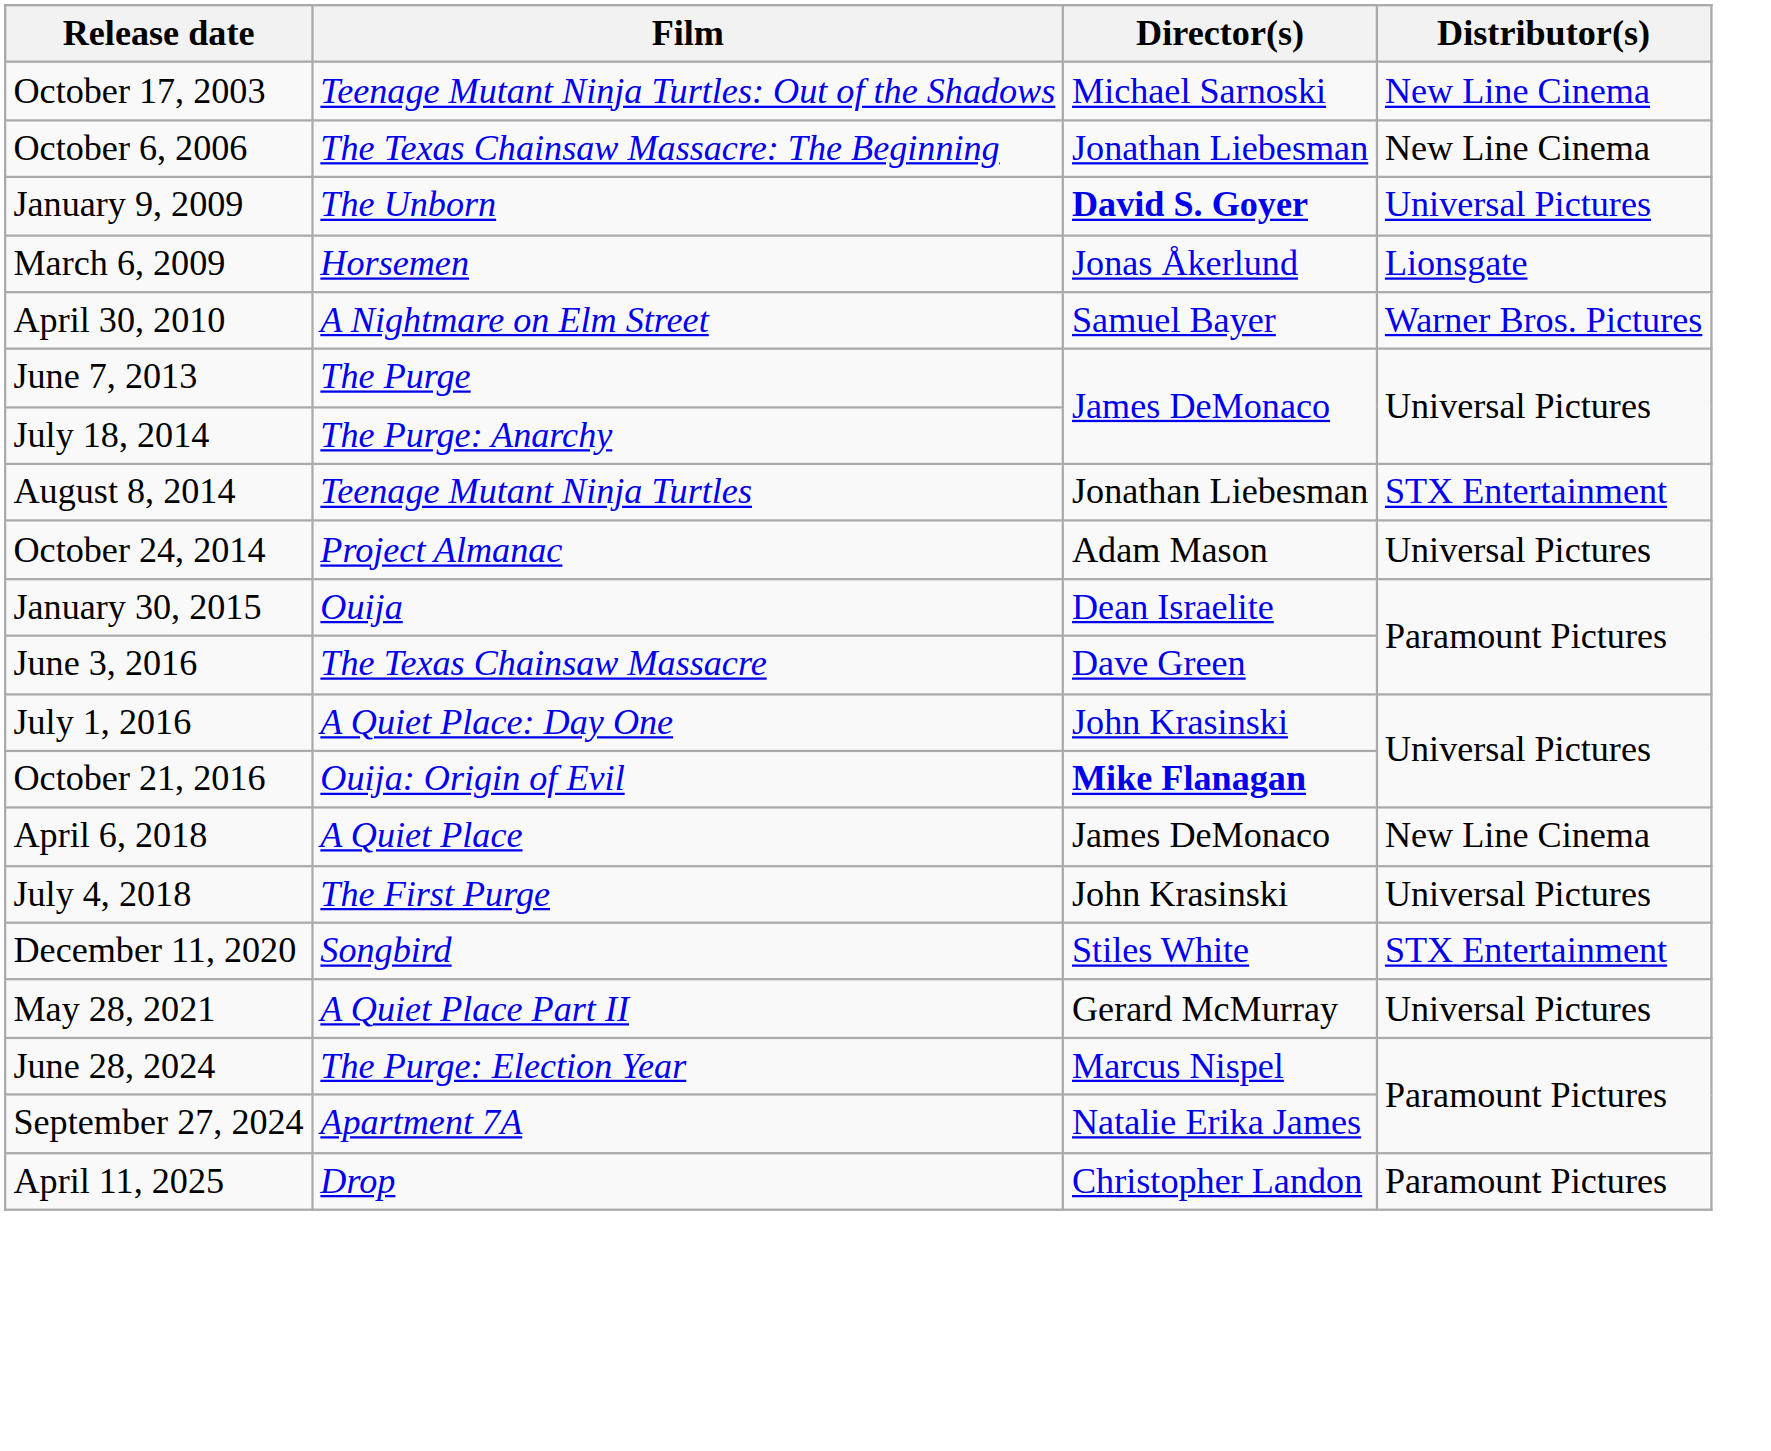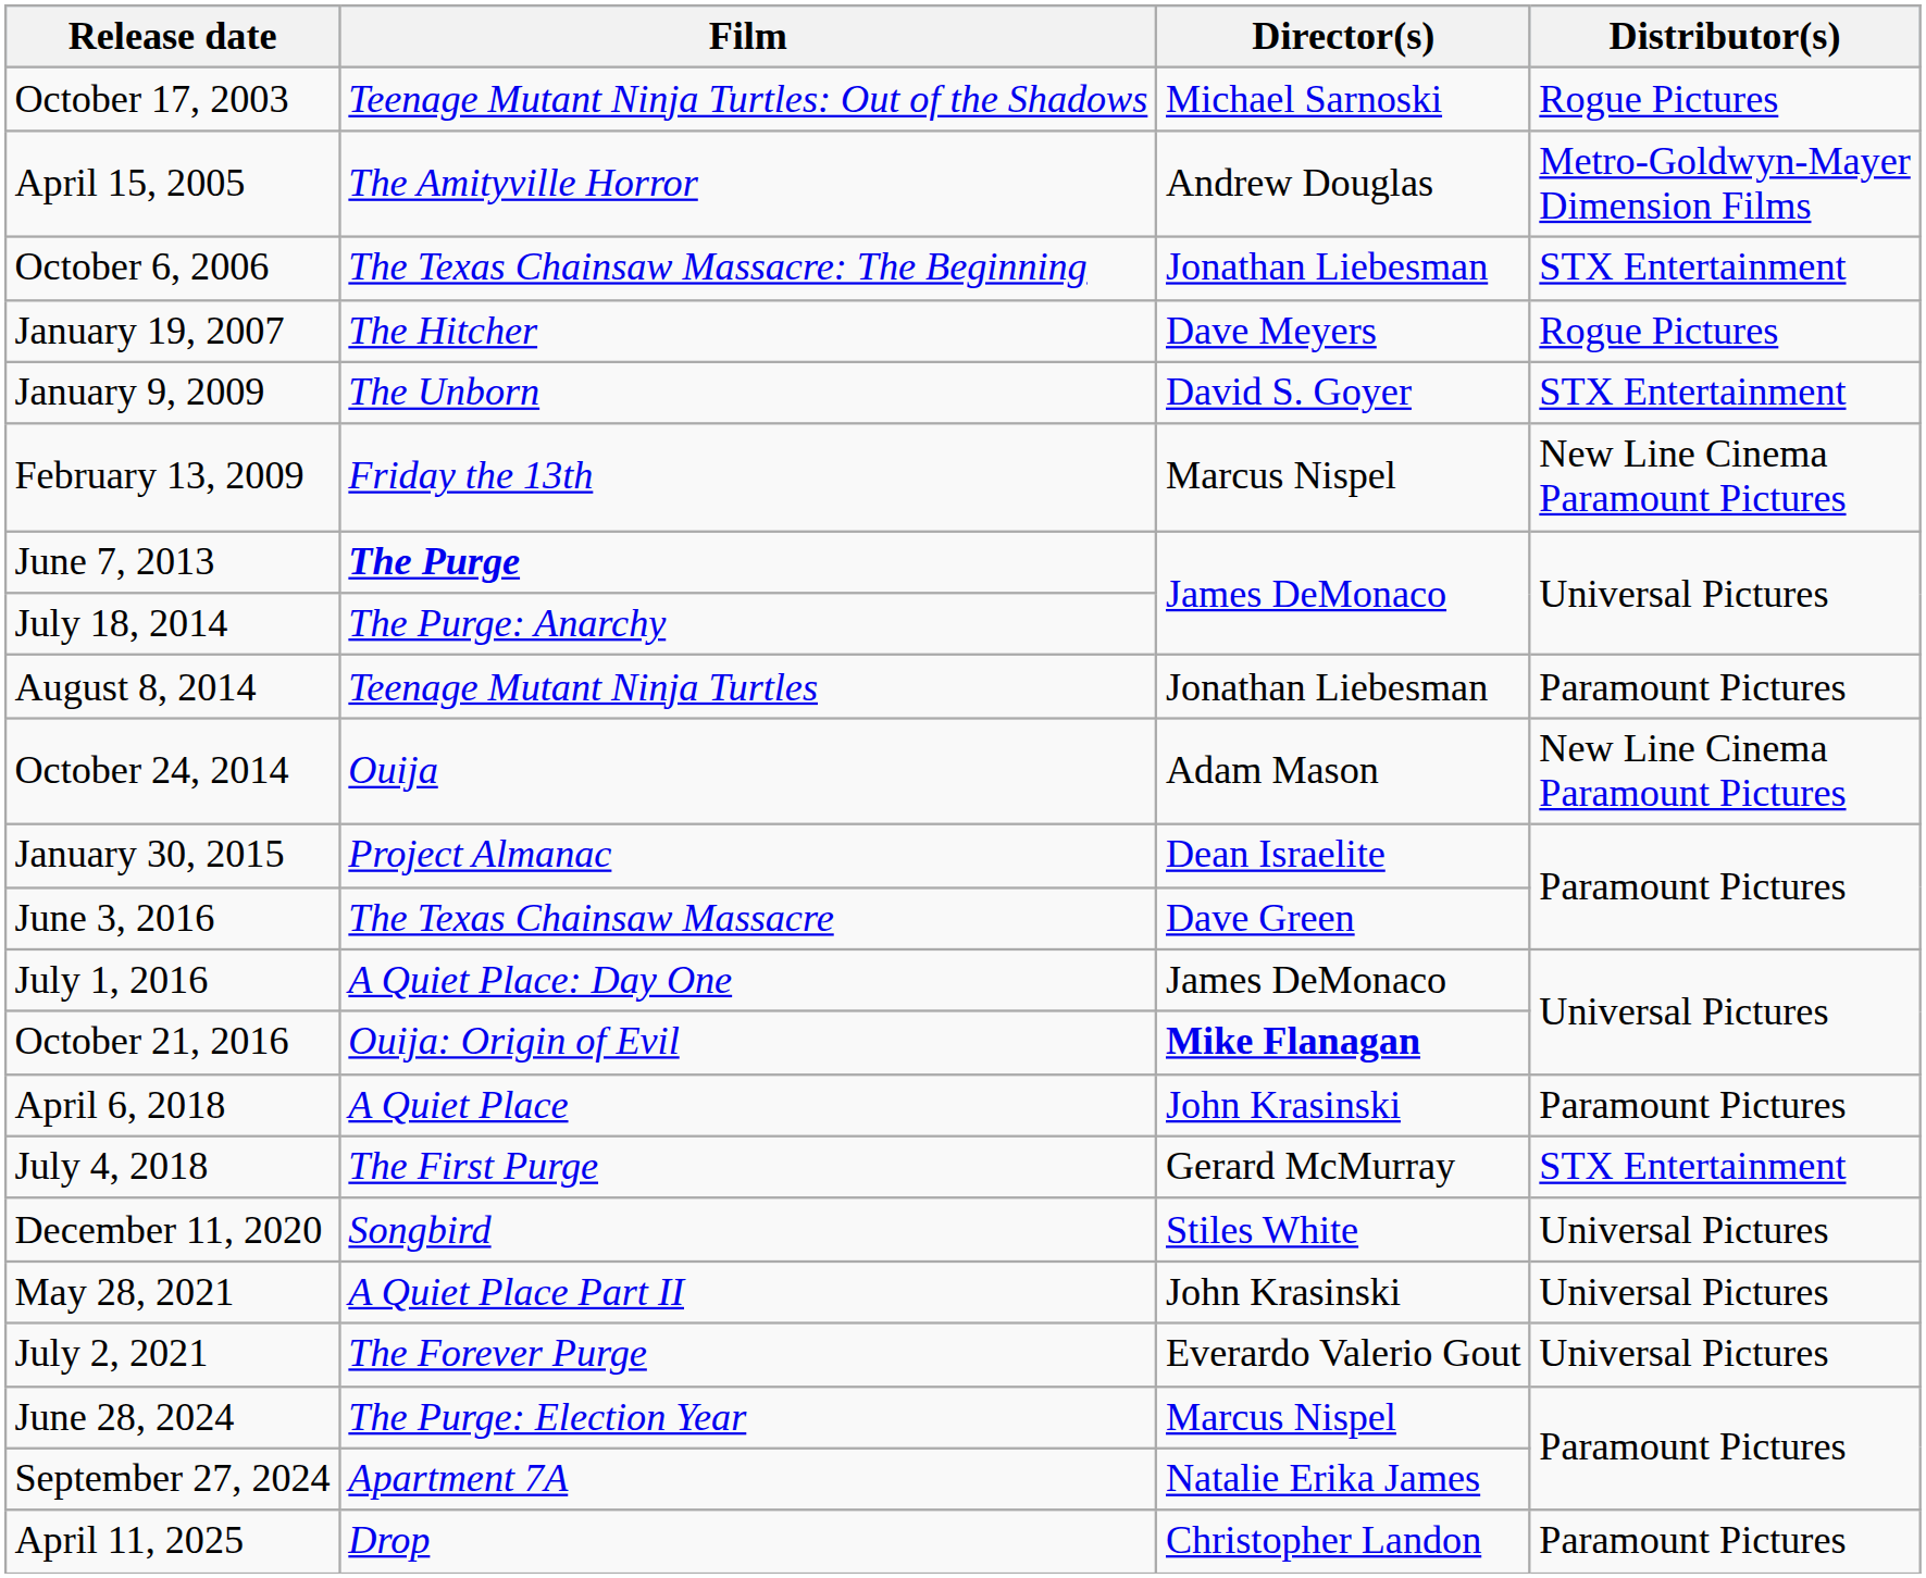October 17, 2003 | Distributor(s): New Line Cinema -> Rogue Pictures
+ row: April 15, 2005 | The Amityville Horror | Andrew Douglas | Metro-Goldwyn-Mayer Dimension Films
October 6, 2006 | Distributor(s): New Line Cinema -> STX Entertainment
+ row: January 19, 2007 | The Hitcher | Dave Meyers | Rogue Pictures
January 9, 2009 | Director(s): bold -> normal
January 9, 2009 | Distributor(s): Universal Pictures -> STX Entertainment
+ row: February 13, 2009 | Friday the 13th | Marcus Nispel | New Line Cinema Paramount Pictures
- row: March 6, 2009 | Horsemen | Jonas Åkerlund | Lionsgate
- row: April 30, 2010 | A Nightmare on Elm Street | Samuel Bayer | Warner Bros. Pictures
June 7, 2013 | Film: normal -> bold
August 8, 2014 | Distributor(s): STX Entertainment -> Paramount Pictures
October 24, 2014 | Film: Project Almanac -> Ouija
October 24, 2014 | Distributor(s): Universal Pictures -> New Line Cinema Paramount Pictures
January 30, 2015 | Film: Ouija -> Project Almanac
July 1, 2016 | Director(s): John Krasinski -> James DeMonaco
April 6, 2018 | Director(s): James DeMonaco -> John Krasinski
April 6, 2018 | Distributor(s): New Line Cinema -> Paramount Pictures
July 4, 2018 | Director(s): John Krasinski -> Gerard McMurray
July 4, 2018 | Distributor(s): Universal Pictures -> STX Entertainment
December 11, 2020 | Distributor(s): STX Entertainment -> Universal Pictures
May 28, 2021 | Director(s): Gerard McMurray -> John Krasinski
+ row: July 2, 2021 | The Forever Purge | Everardo Valerio Gout | Universal Pictures
